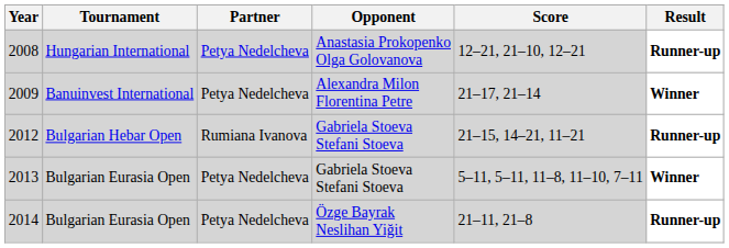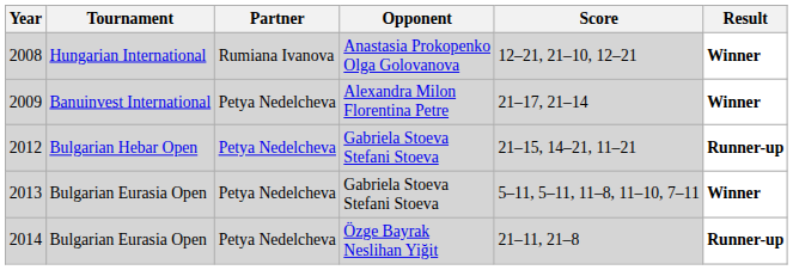2008 | Partner: Petya Nedelcheva -> Rumiana Ivanova
2008 | Result: Runner-up -> Winner
2012 | Partner: Rumiana Ivanova -> Petya Nedelcheva
